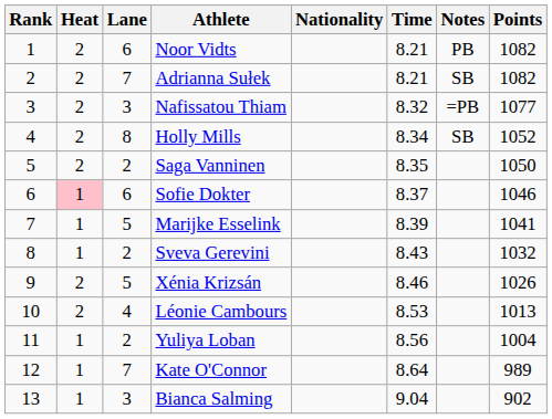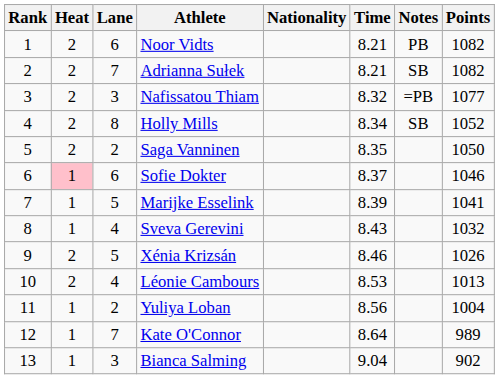Sveva Gerevini | Lane: 2 -> 4
